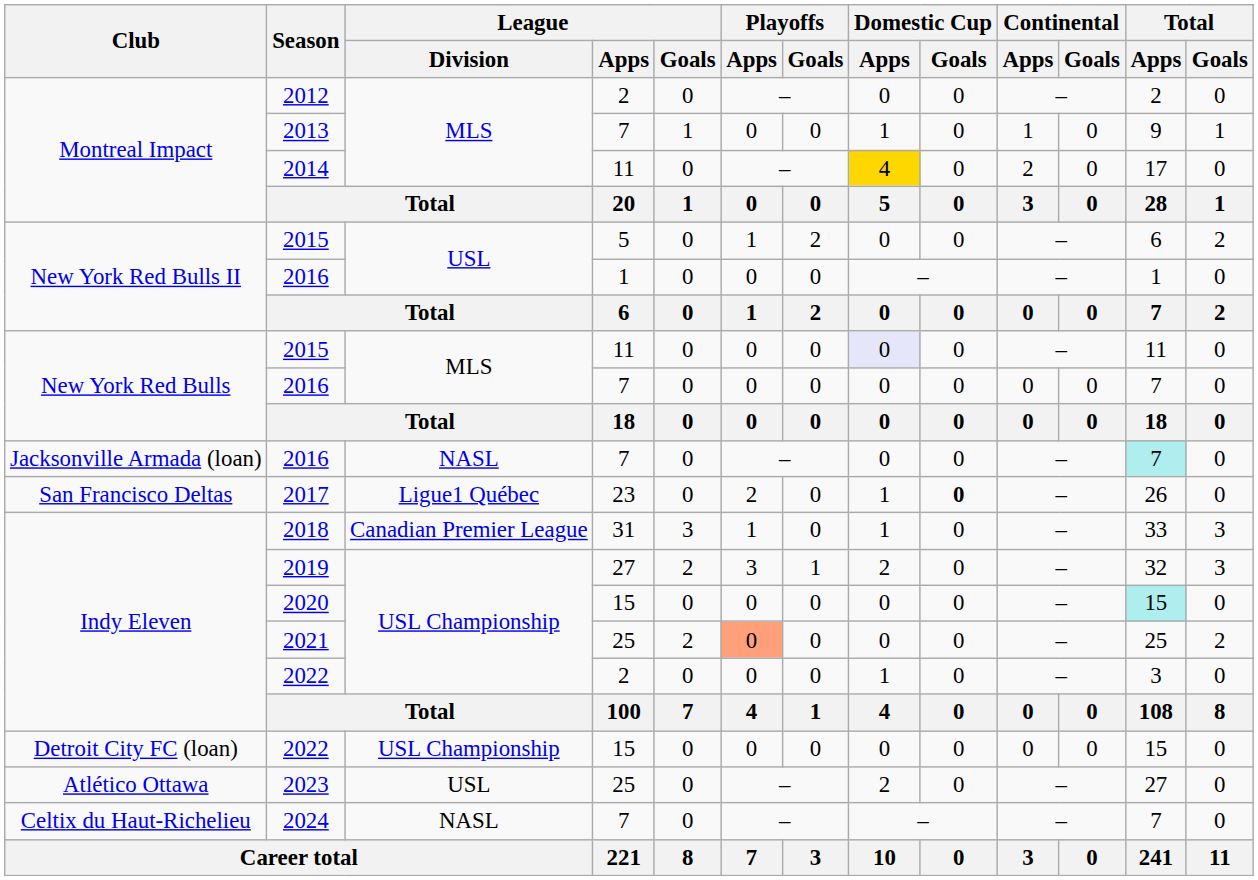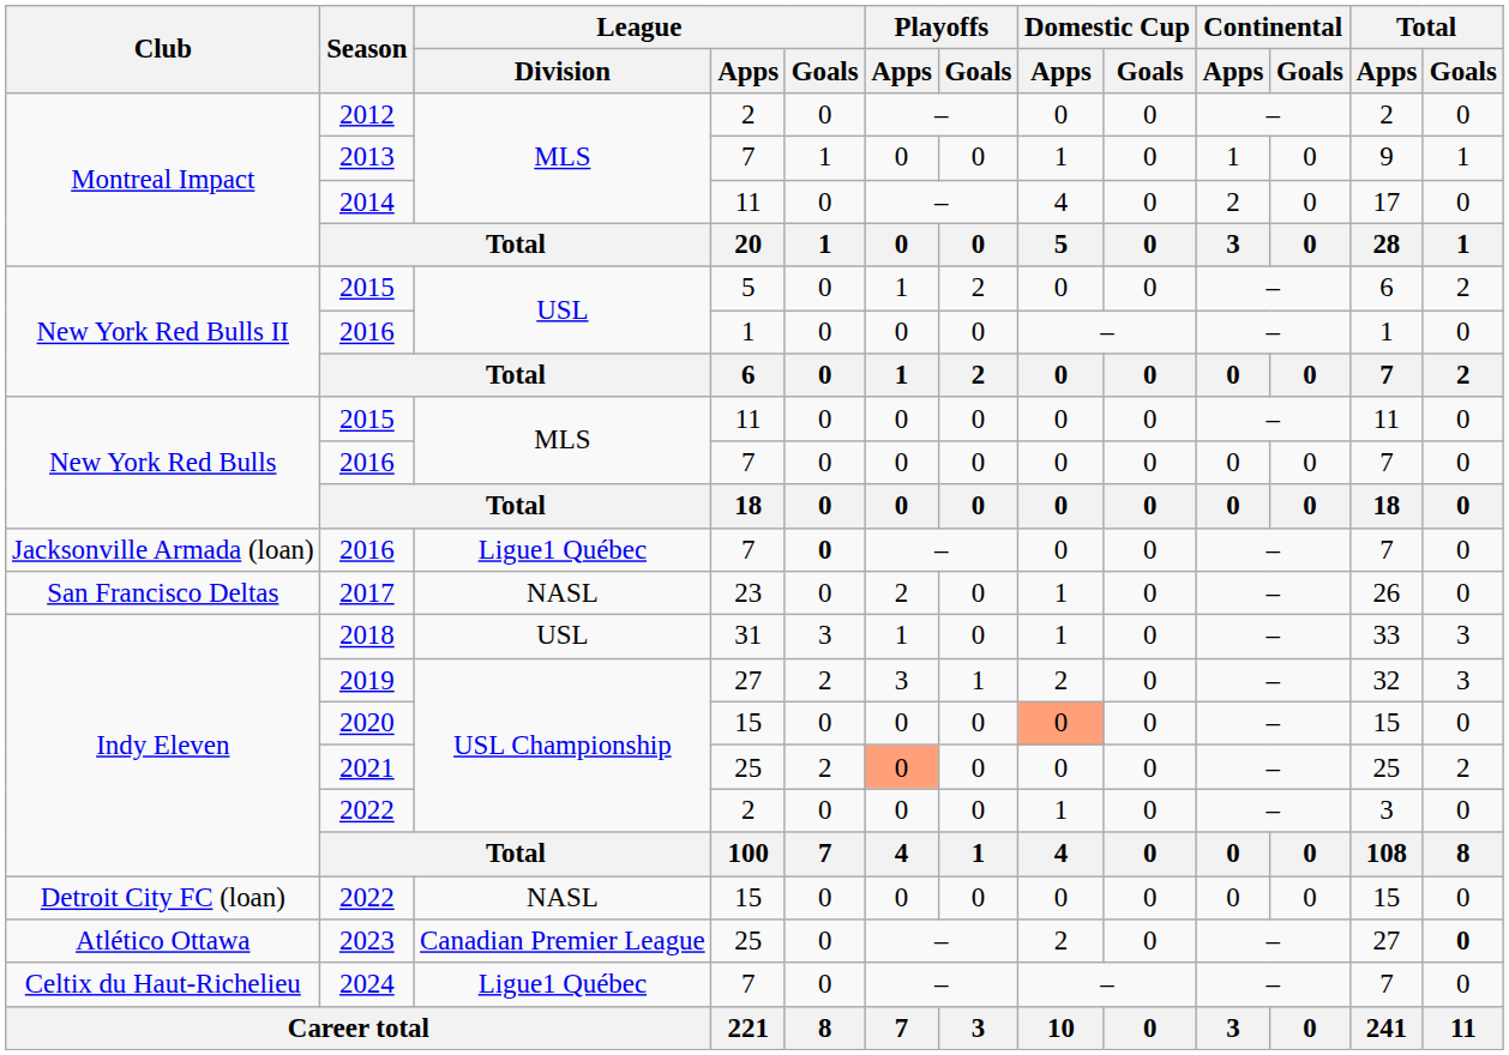2014 | Domestic Cup / Apps: gold background -> no background
New York Red Bulls / 2015 | Domestic Cup / Apps: lavender background -> no background
Jacksonville Armada (loan) / 2016 | League / Division: NASL -> Ligue1 Québec
Jacksonville Armada (loan) / 2016 | League / Goals: normal -> bold
Jacksonville Armada (loan) / 2016 | Total / Apps: paleturquoise background -> no background
2017 | League / Division: Ligue1 Québec -> NASL
2017 | Domestic Cup / Goals: bold -> normal
2018 | League / Division: Canadian Premier League -> USL
2020 | Domestic Cup / Apps: no background -> lightsalmon background
2020 | Total / Apps: paleturquoise background -> no background
Detroit City FC (loan) / 2022 | League / Division: USL Championship -> NASL
2023 | League / Division: USL -> Canadian Premier League
2023 | Total / Goals: normal -> bold
2024 | League / Division: NASL -> Ligue1 Québec
